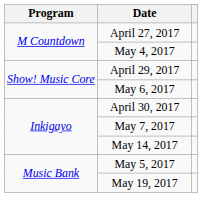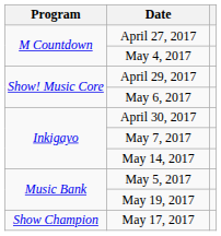+ row: Show Champion | May 17, 2017
